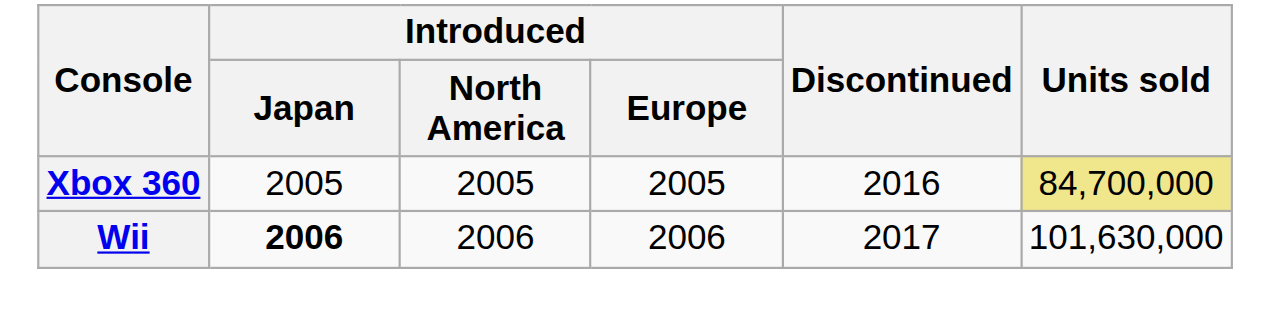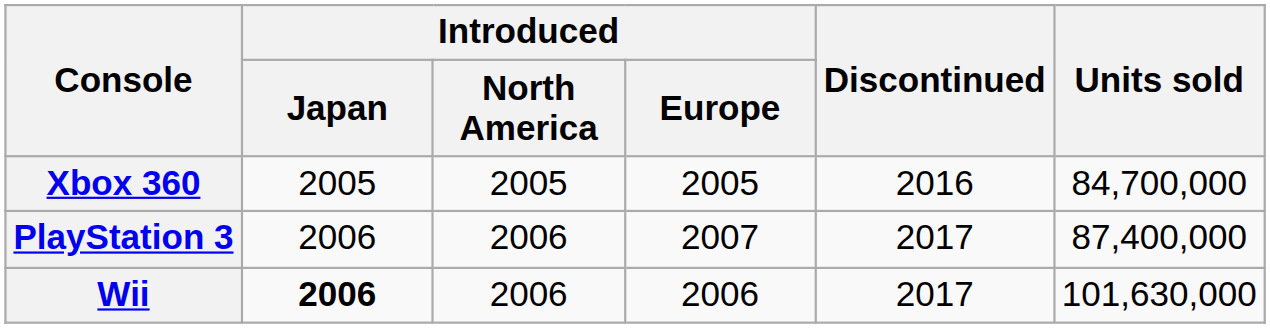Xbox 360 | Units sold: khaki background -> no background
+ row: PlayStation 3 | 2006 | 2006 | 2007 | 2017 | 87,400,000
